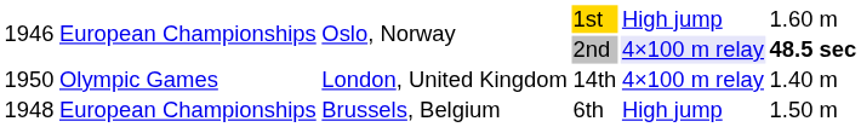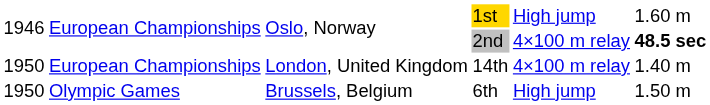Oslo, Norway / 2nd | column 5: lavender background -> no background
London, United Kingdom | column 2: Olympic Games -> European Championships
Brussels, Belgium | column 1: 1948 -> 1950
Brussels, Belgium | column 2: European Championships -> Olympic Games
